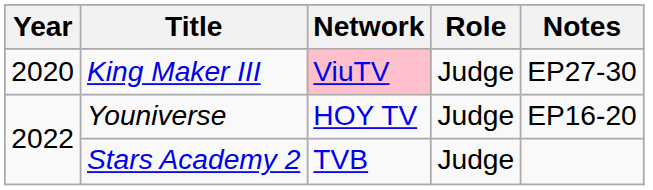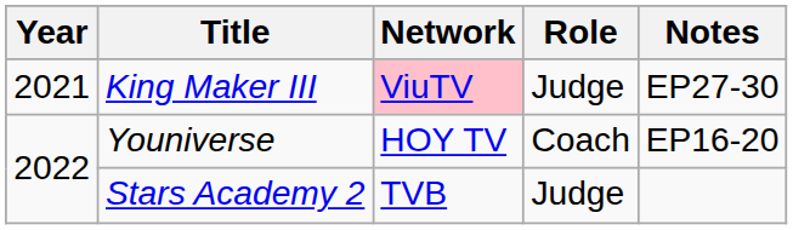King Maker III | Year: 2020 -> 2021
Youniverse | Role: Judge -> Coach
